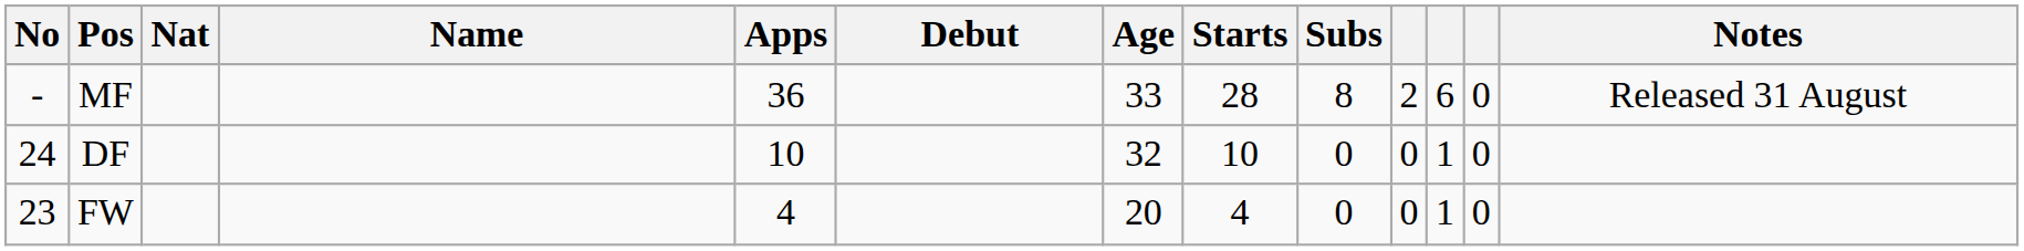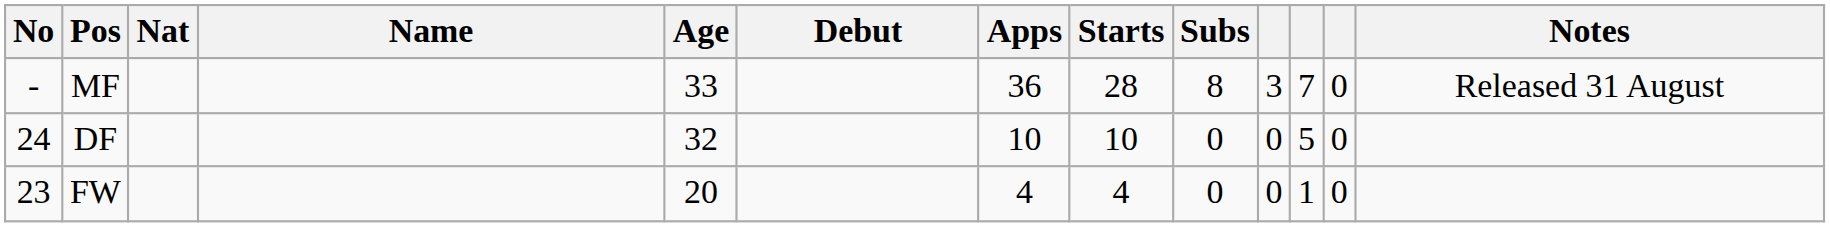columns swapped: Age <-> Apps
MF | column 10: 2 -> 3
MF | column 11: 6 -> 7
DF | column 11: 1 -> 5
